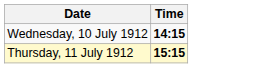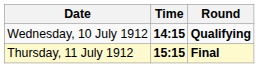+ column: Round | Qualifying | Final
